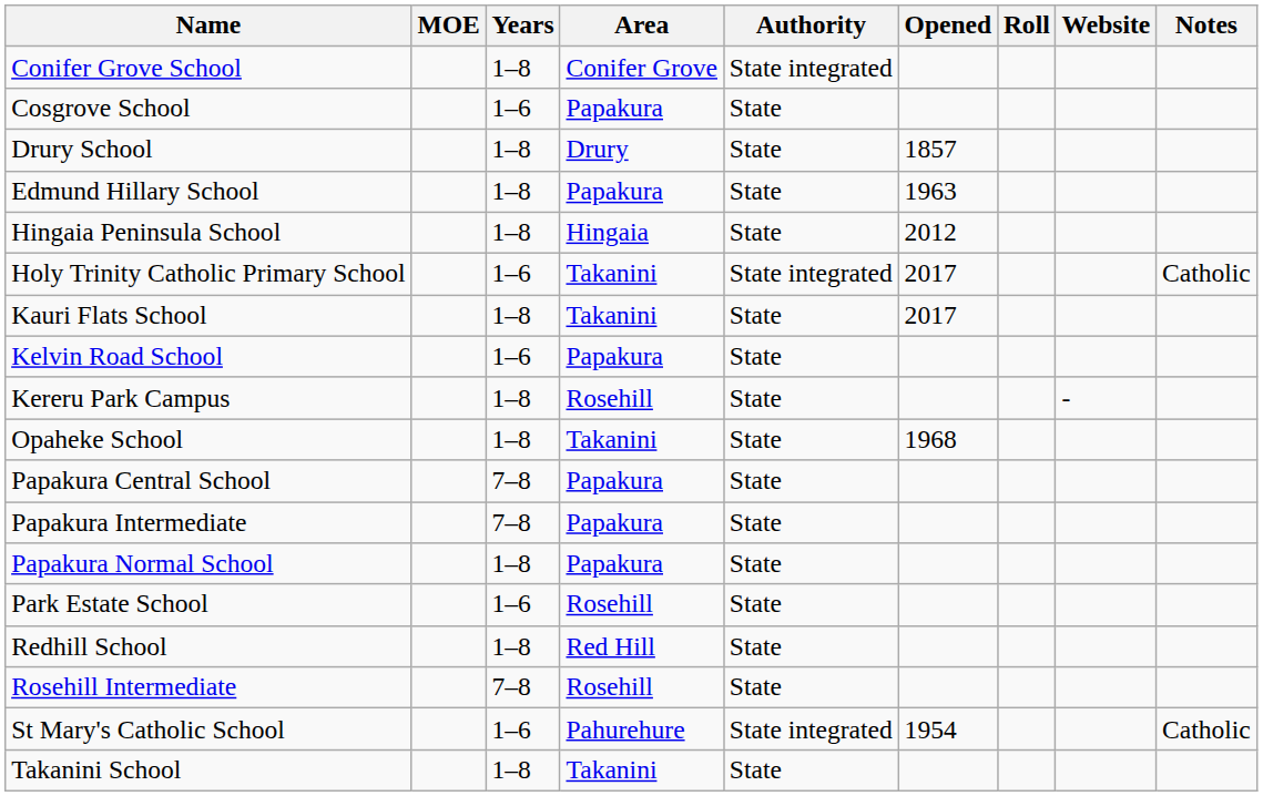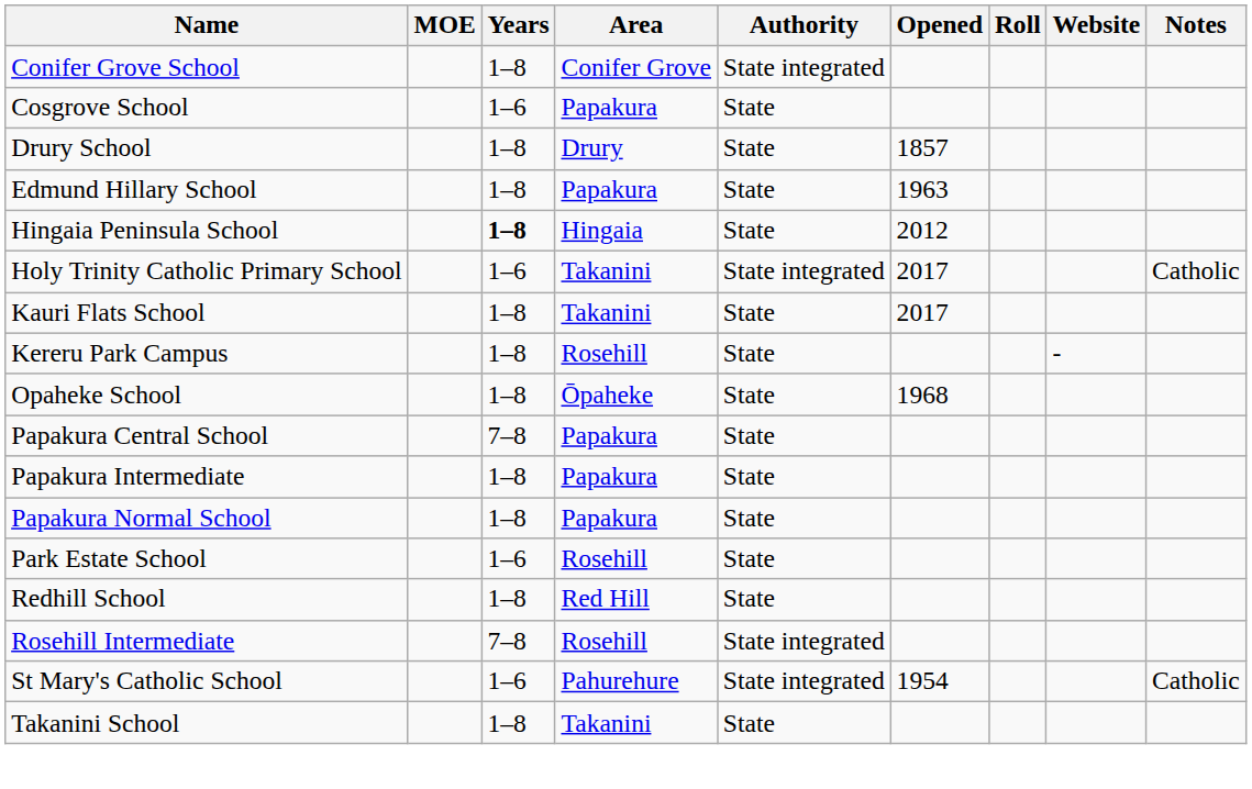Hingaia Peninsula School | Years: normal -> bold
- row: Kelvin Road School | 1–6 | Papakura | State
Opaheke School | Area: Takanini -> Ōpaheke
Papakura Intermediate | Years: 7–8 -> 1–8
Rosehill Intermediate | Authority: State -> State integrated
